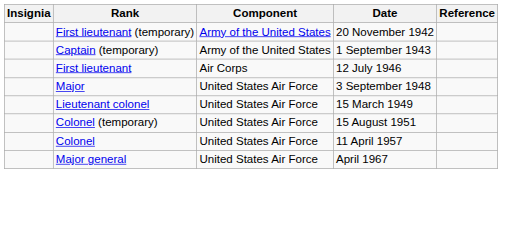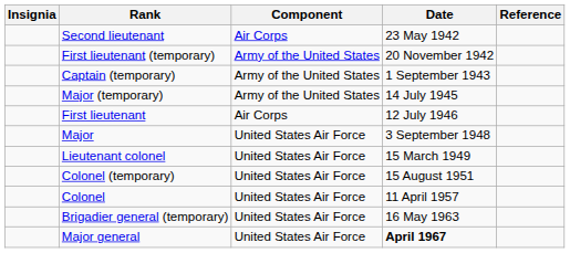+ row: Second lieutenant | Air Corps | 23 May 1942
+ row: Major (temporary) | Army of the United States | 14 July 1945
+ row: Brigadier general (temporary) | United States Air Force | 16 May 1963
Major general | Date: normal -> bold
